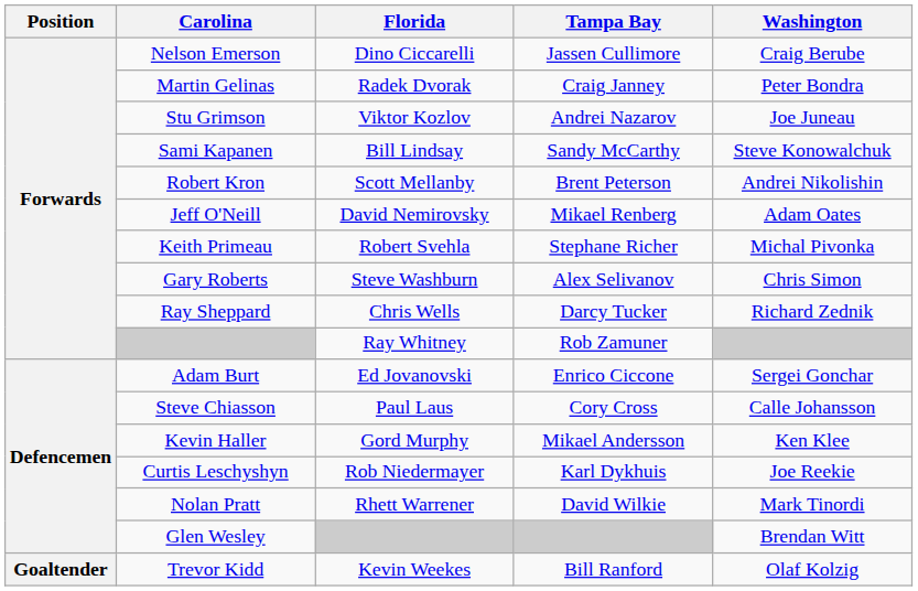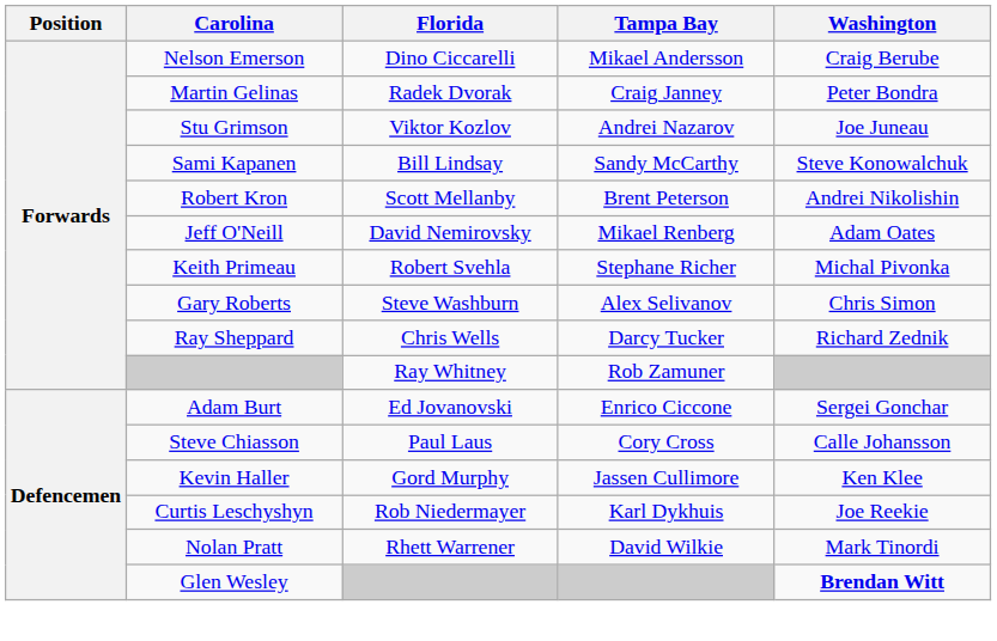Nelson Emerson | Tampa Bay: Jassen Cullimore -> Mikael Andersson
Kevin Haller | Tampa Bay: Mikael Andersson -> Jassen Cullimore
Glen Wesley | Washington: normal -> bold
- row: Goaltender | Trevor Kidd | Kevin Weekes | Bill Ranford | Olaf Kolzig
